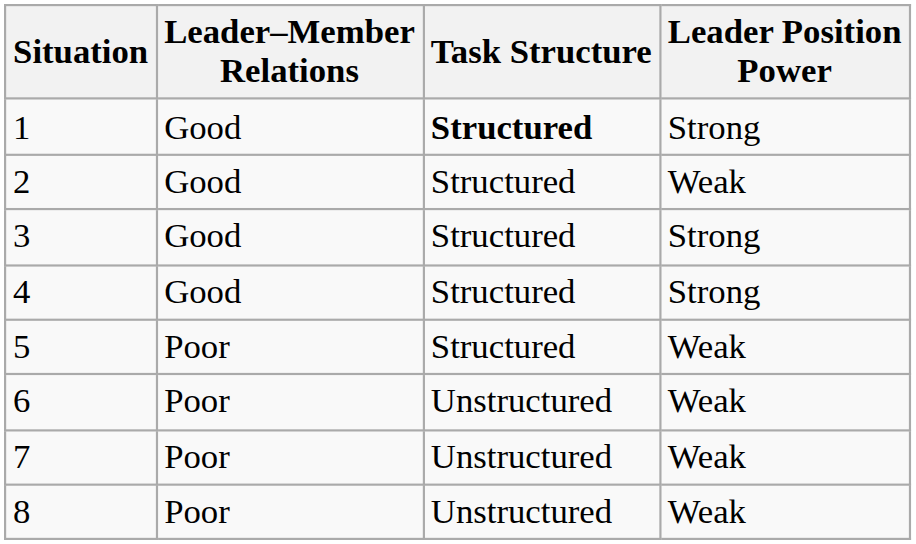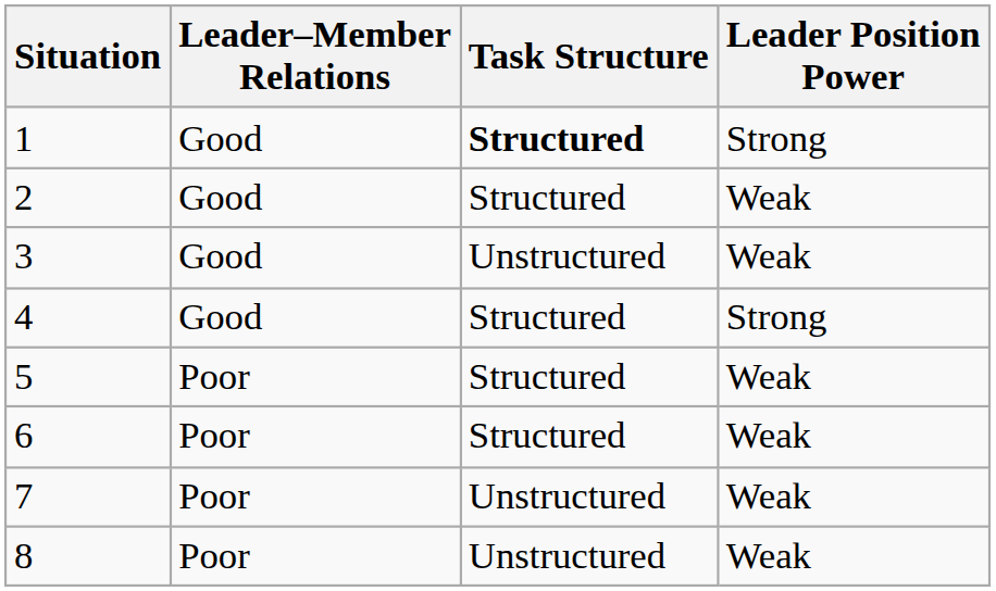3 | Task Structure: Structured -> Unstructured
3 | Leader Position Power: Strong -> Weak
6 | Task Structure: Unstructured -> Structured
